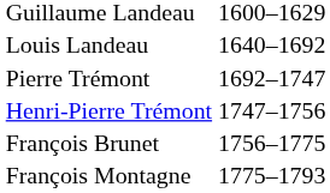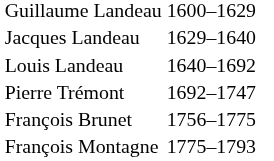+ row: Jacques Landeau | 1629–1640
- row: Henri-Pierre Trémont | 1747–1756
